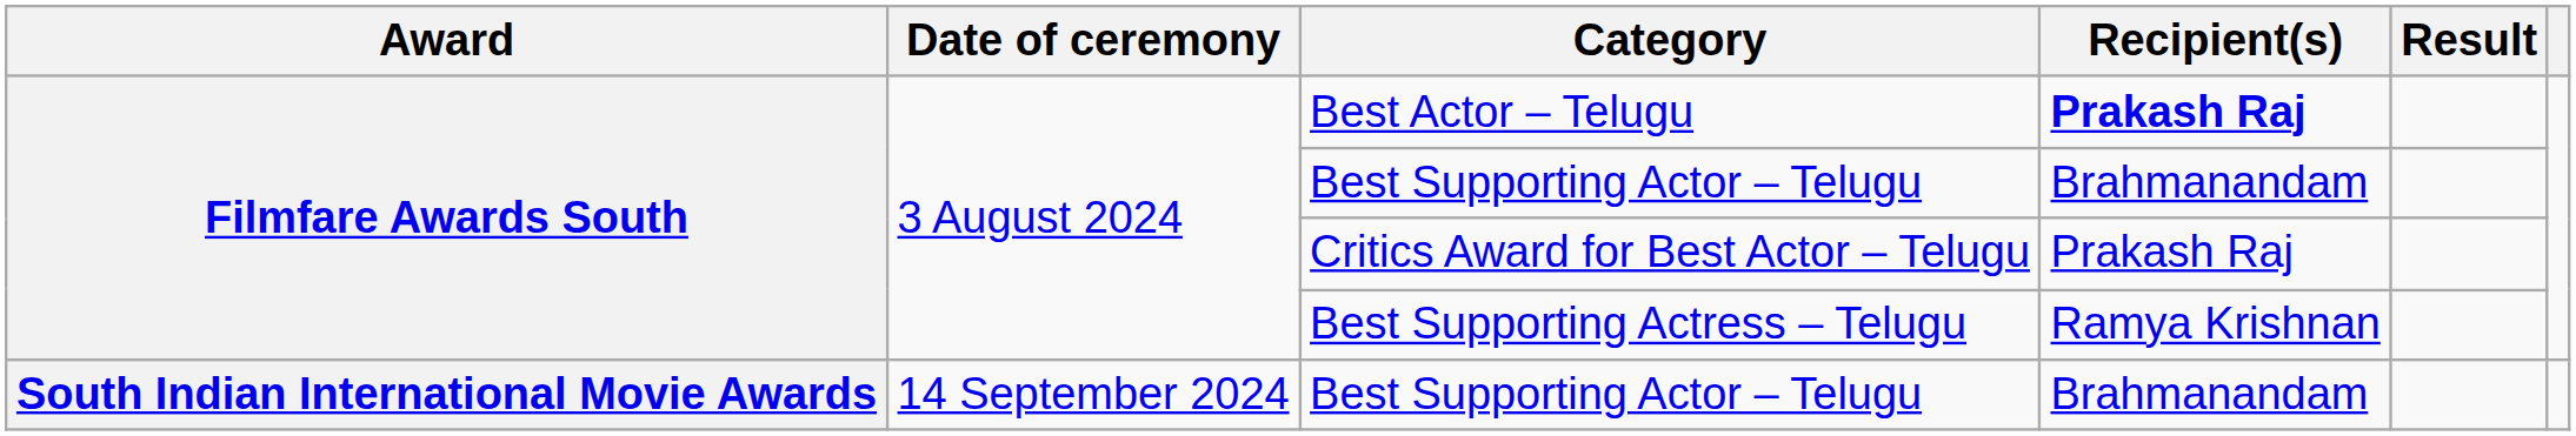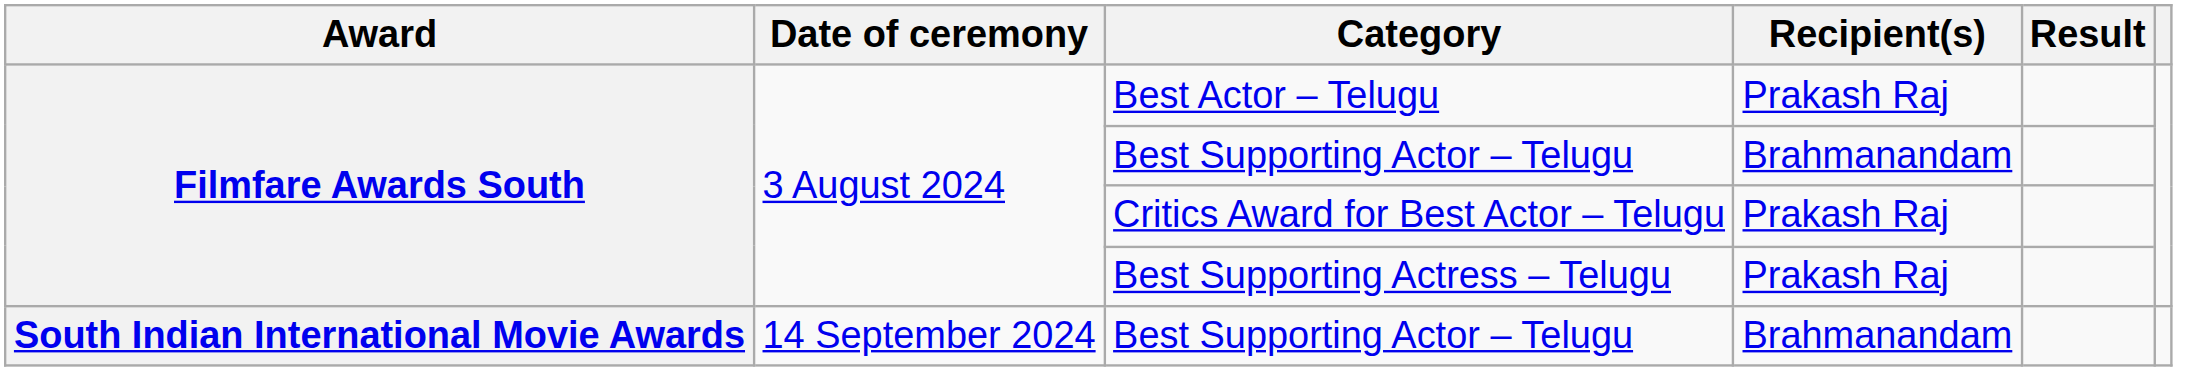Best Actor – Telugu | Recipient(s): bold -> normal
Best Supporting Actress – Telugu | Recipient(s): Ramya Krishnan -> Prakash Raj
